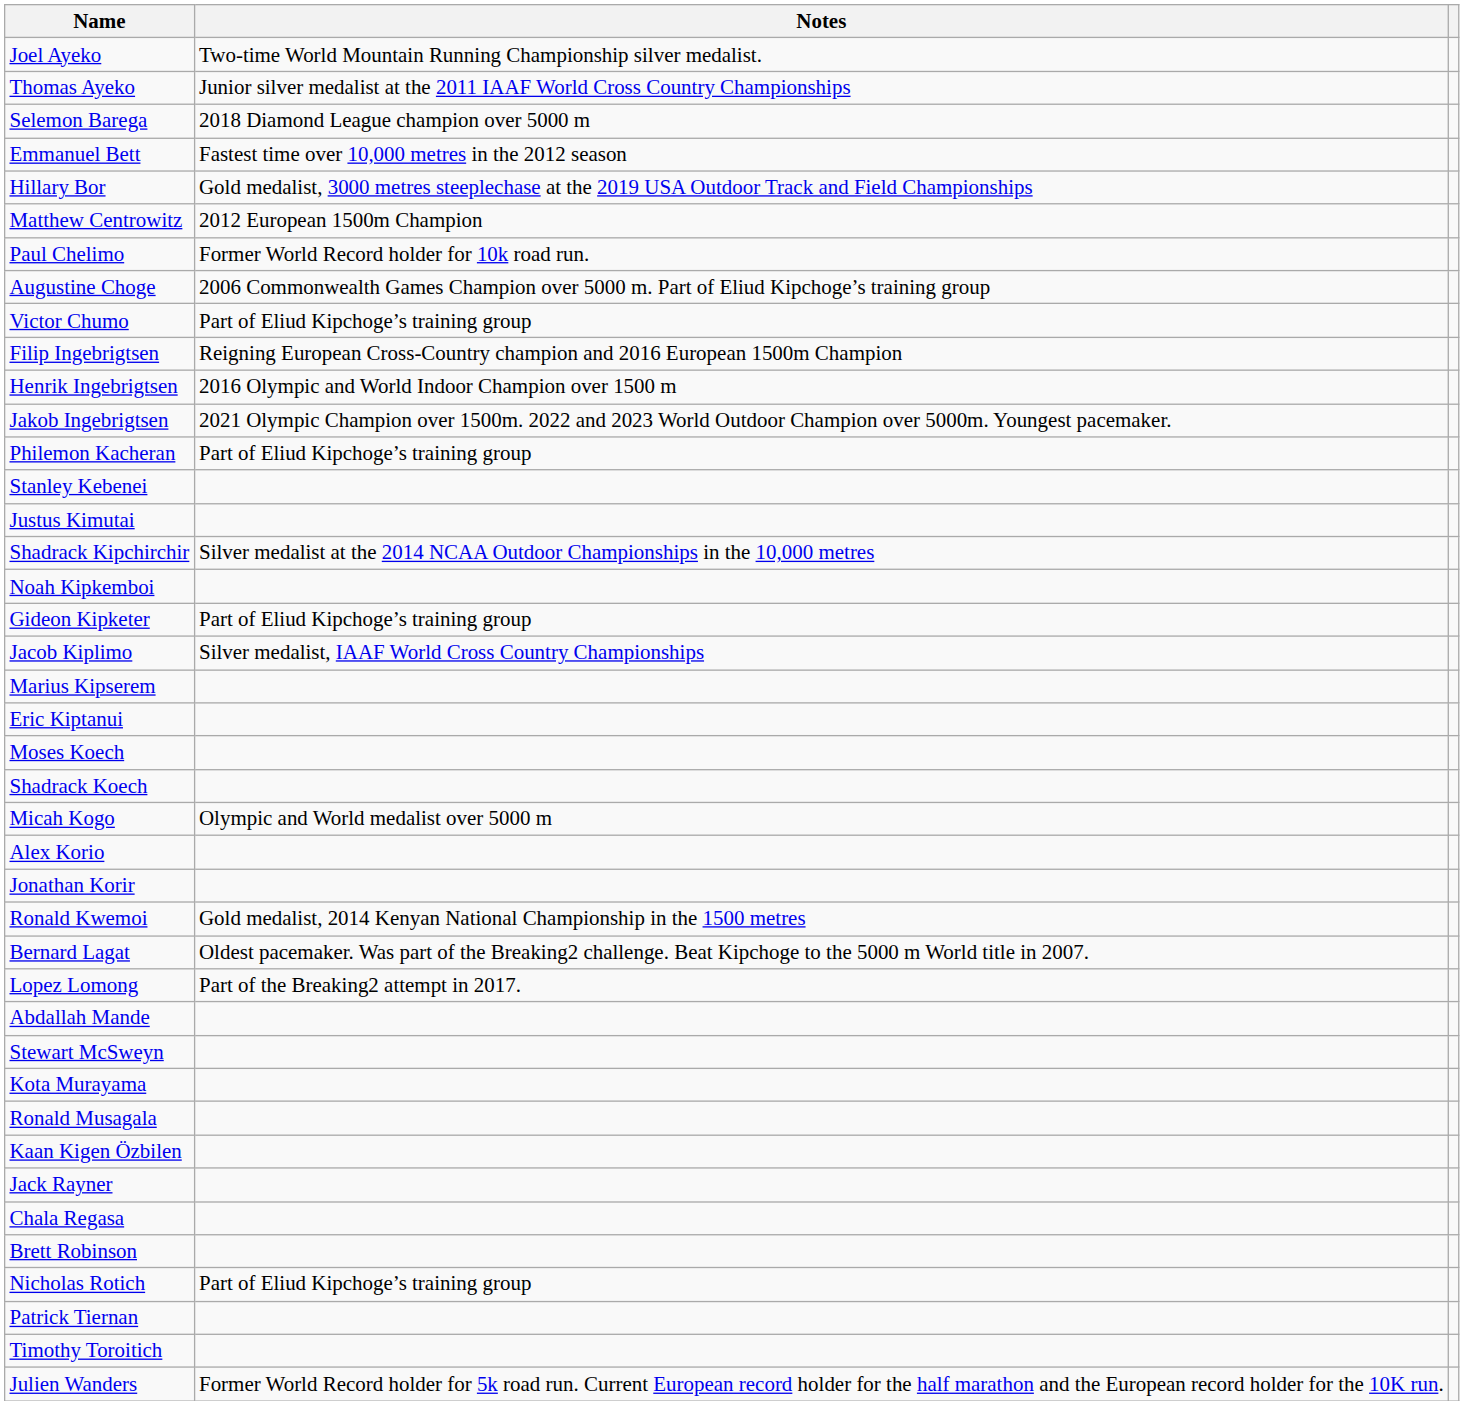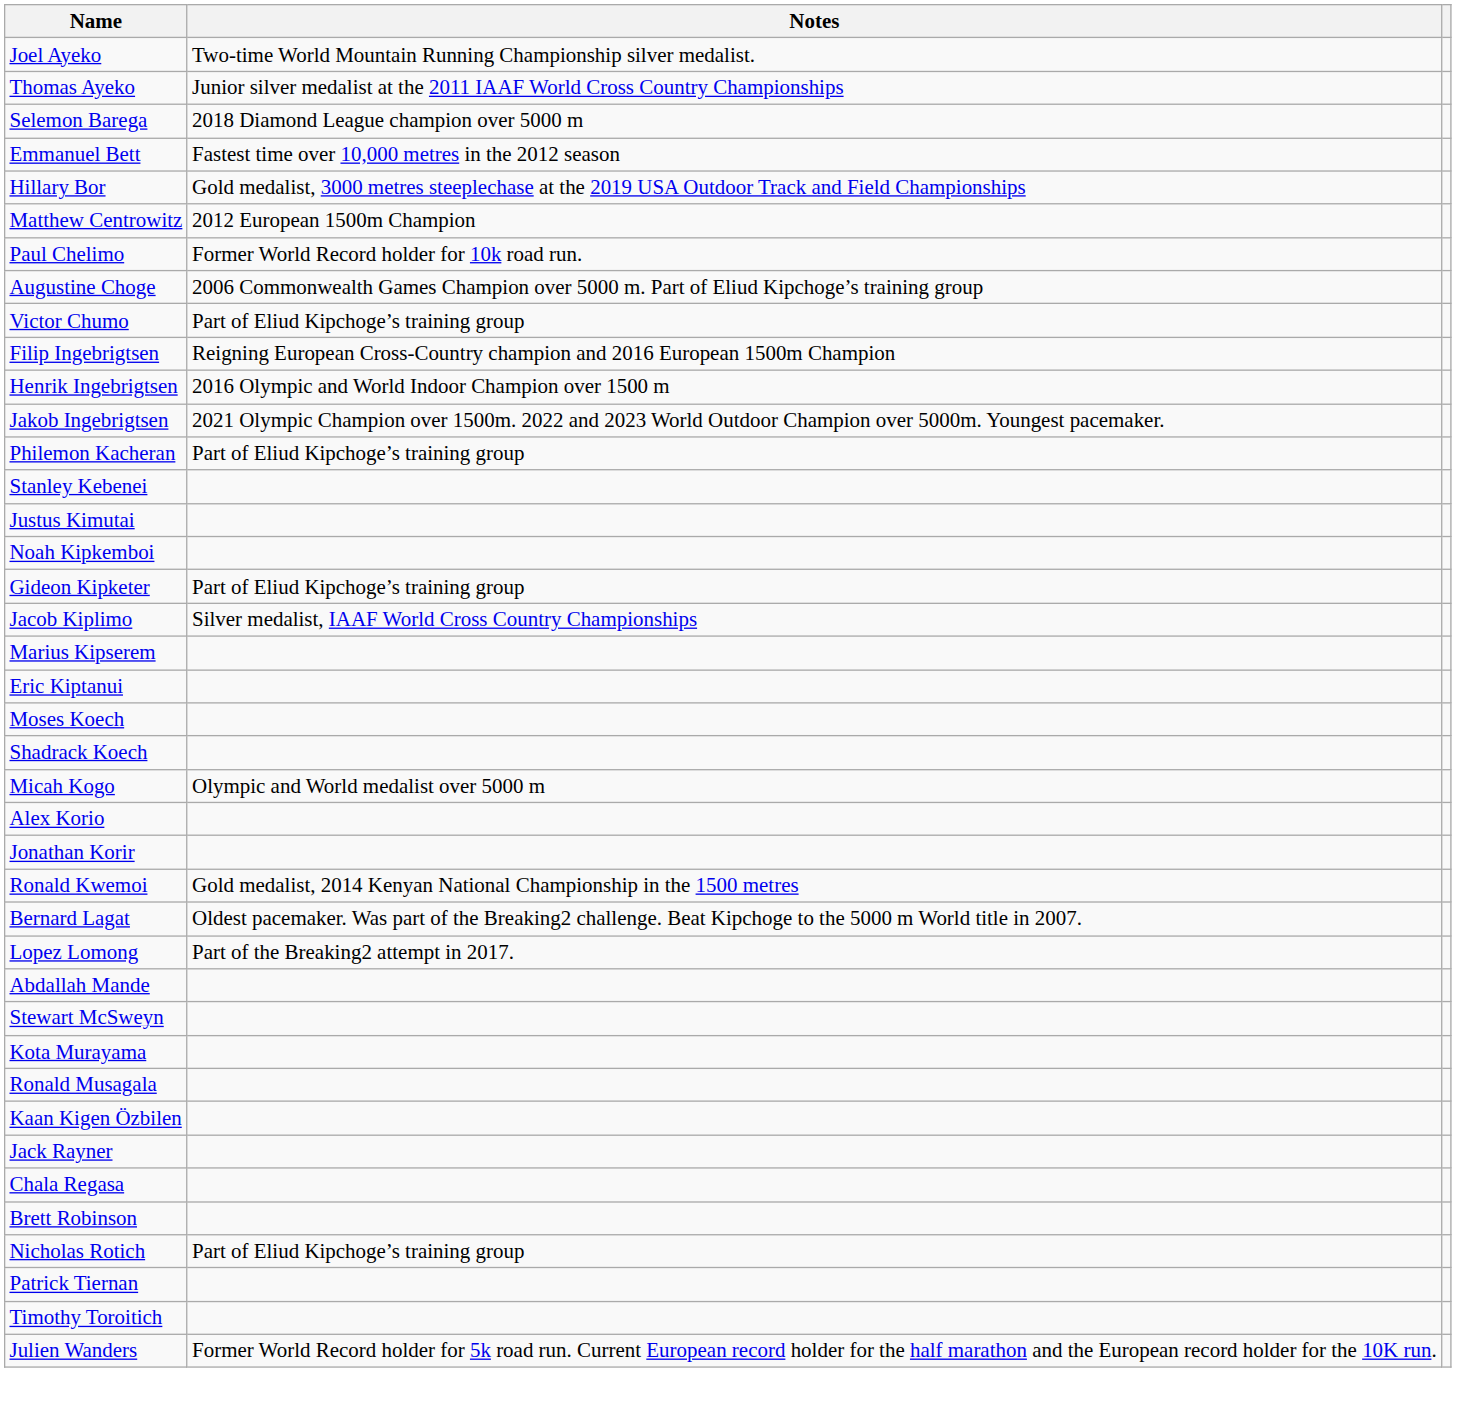- row: Shadrack Kipchirchir | Silver medalist at the 2014 NCAA Outdoor Championships in the 10,000 metres
